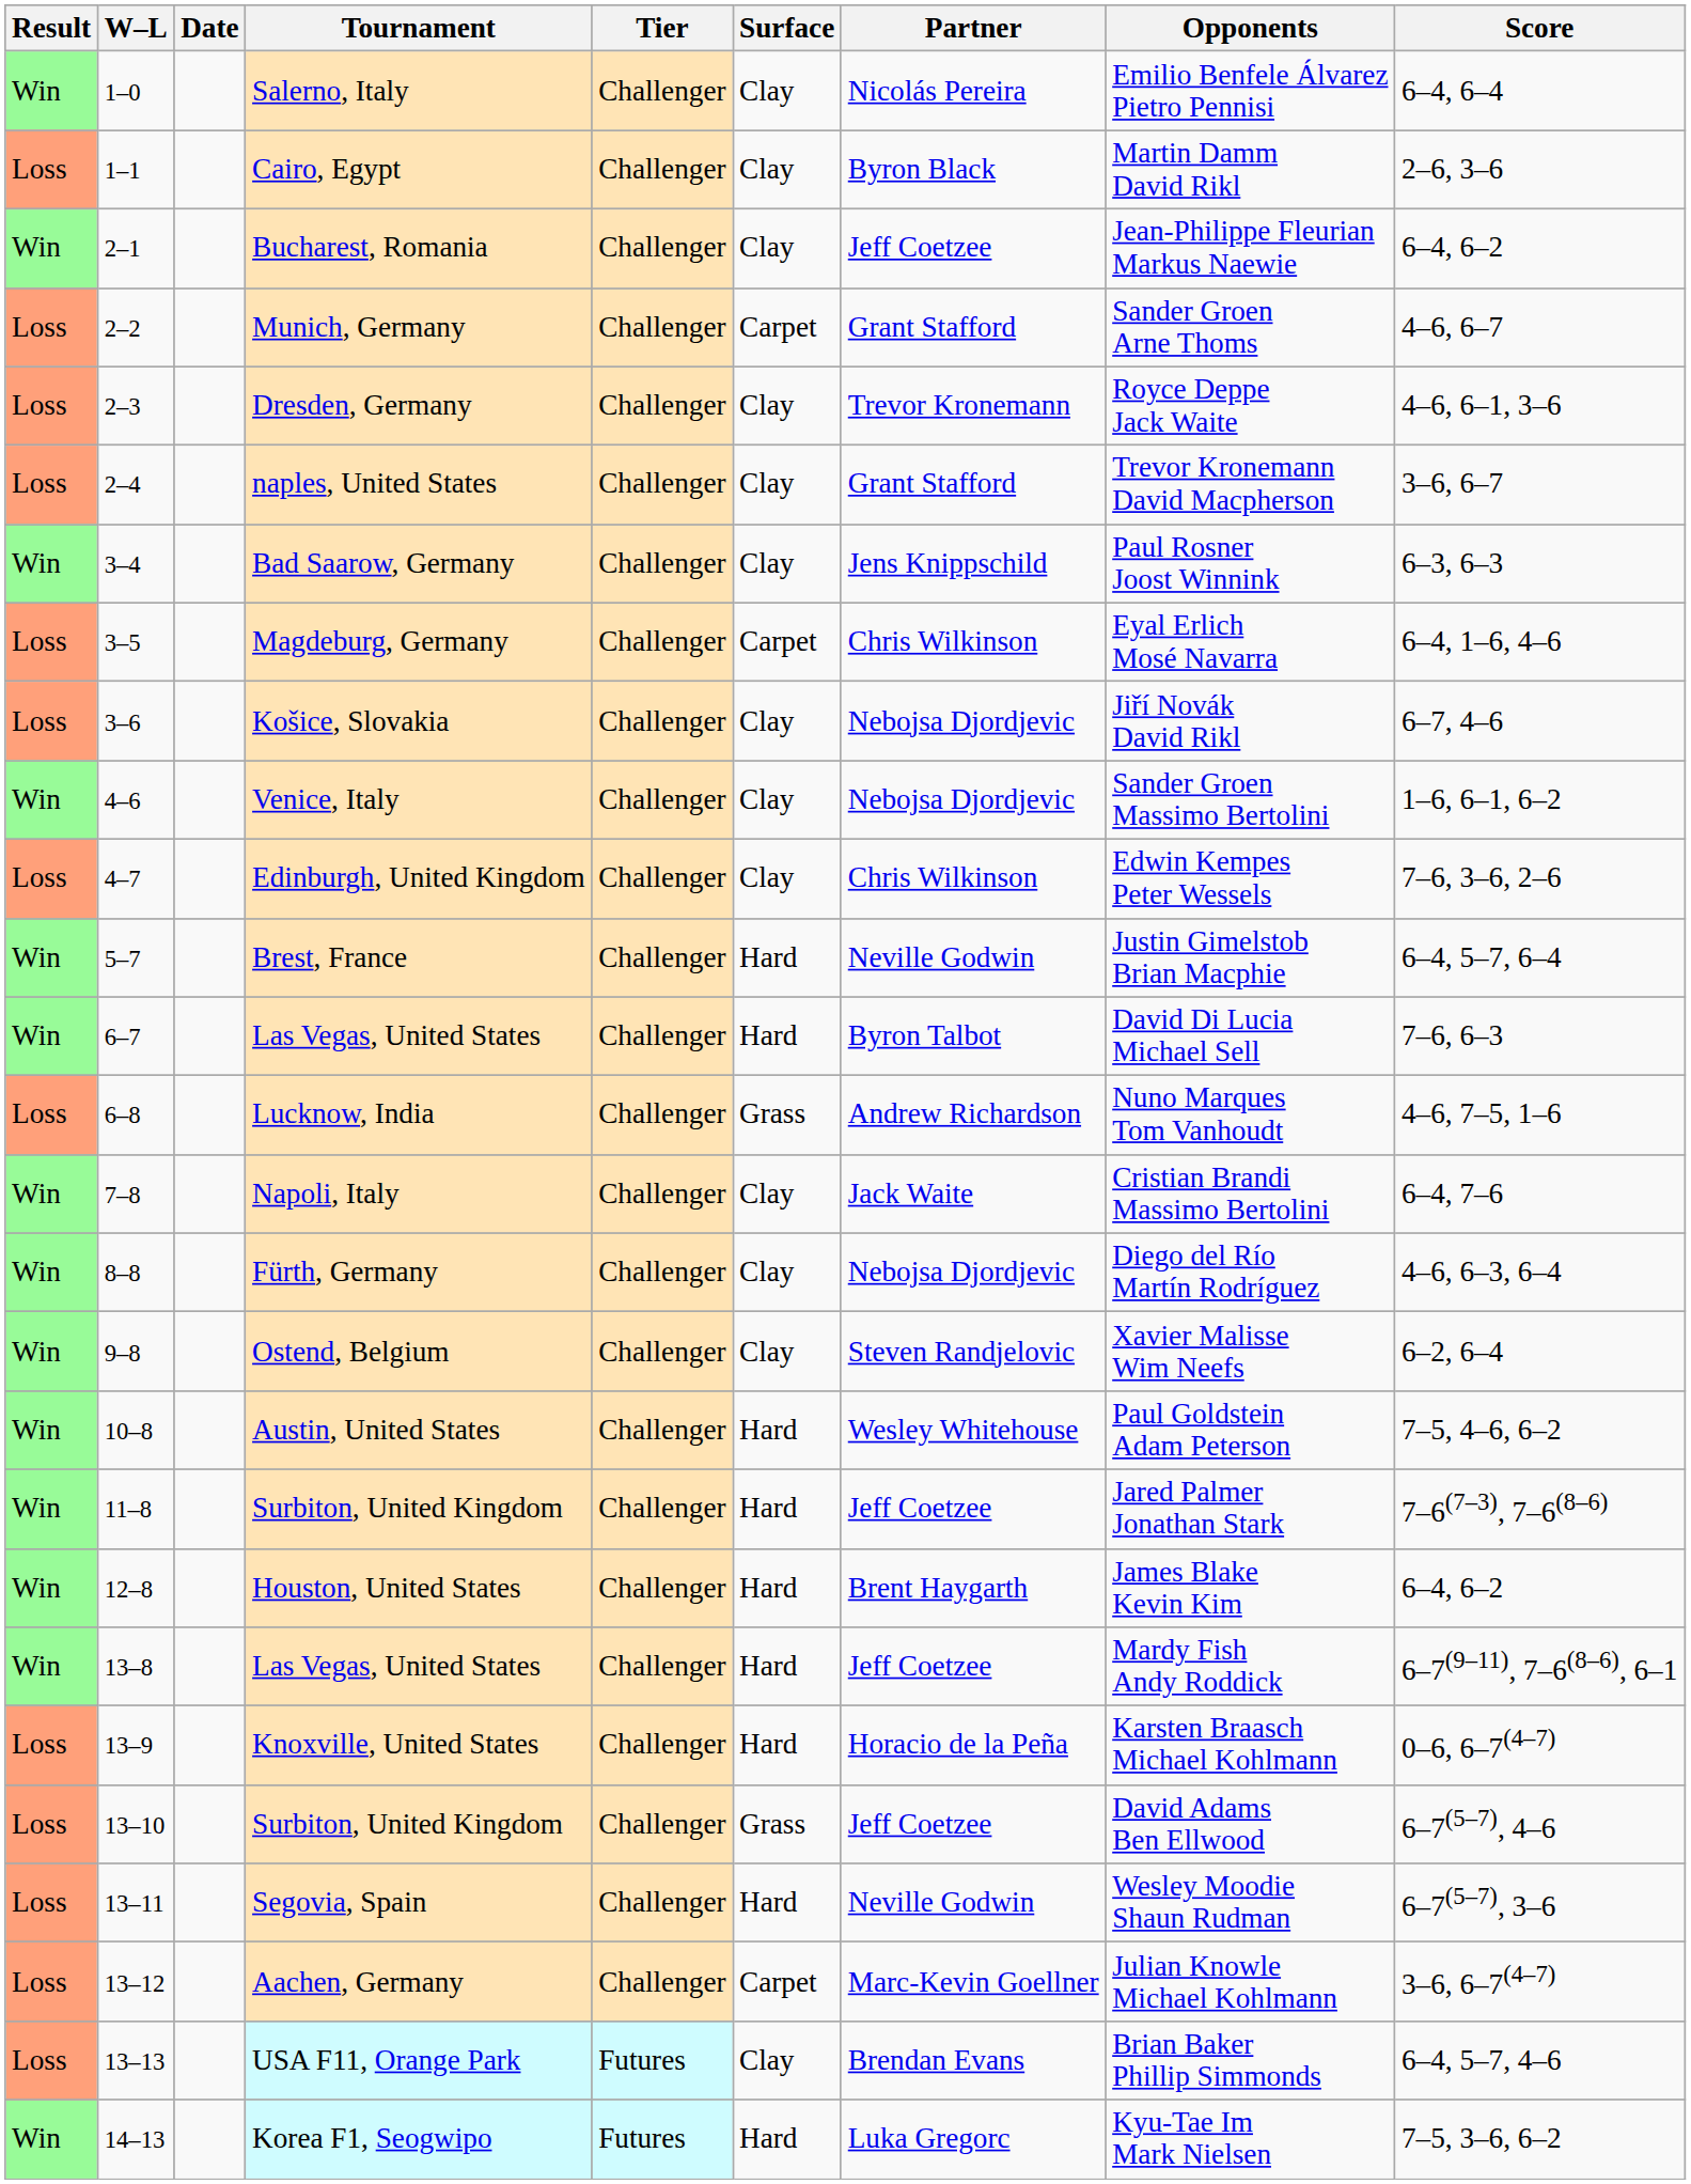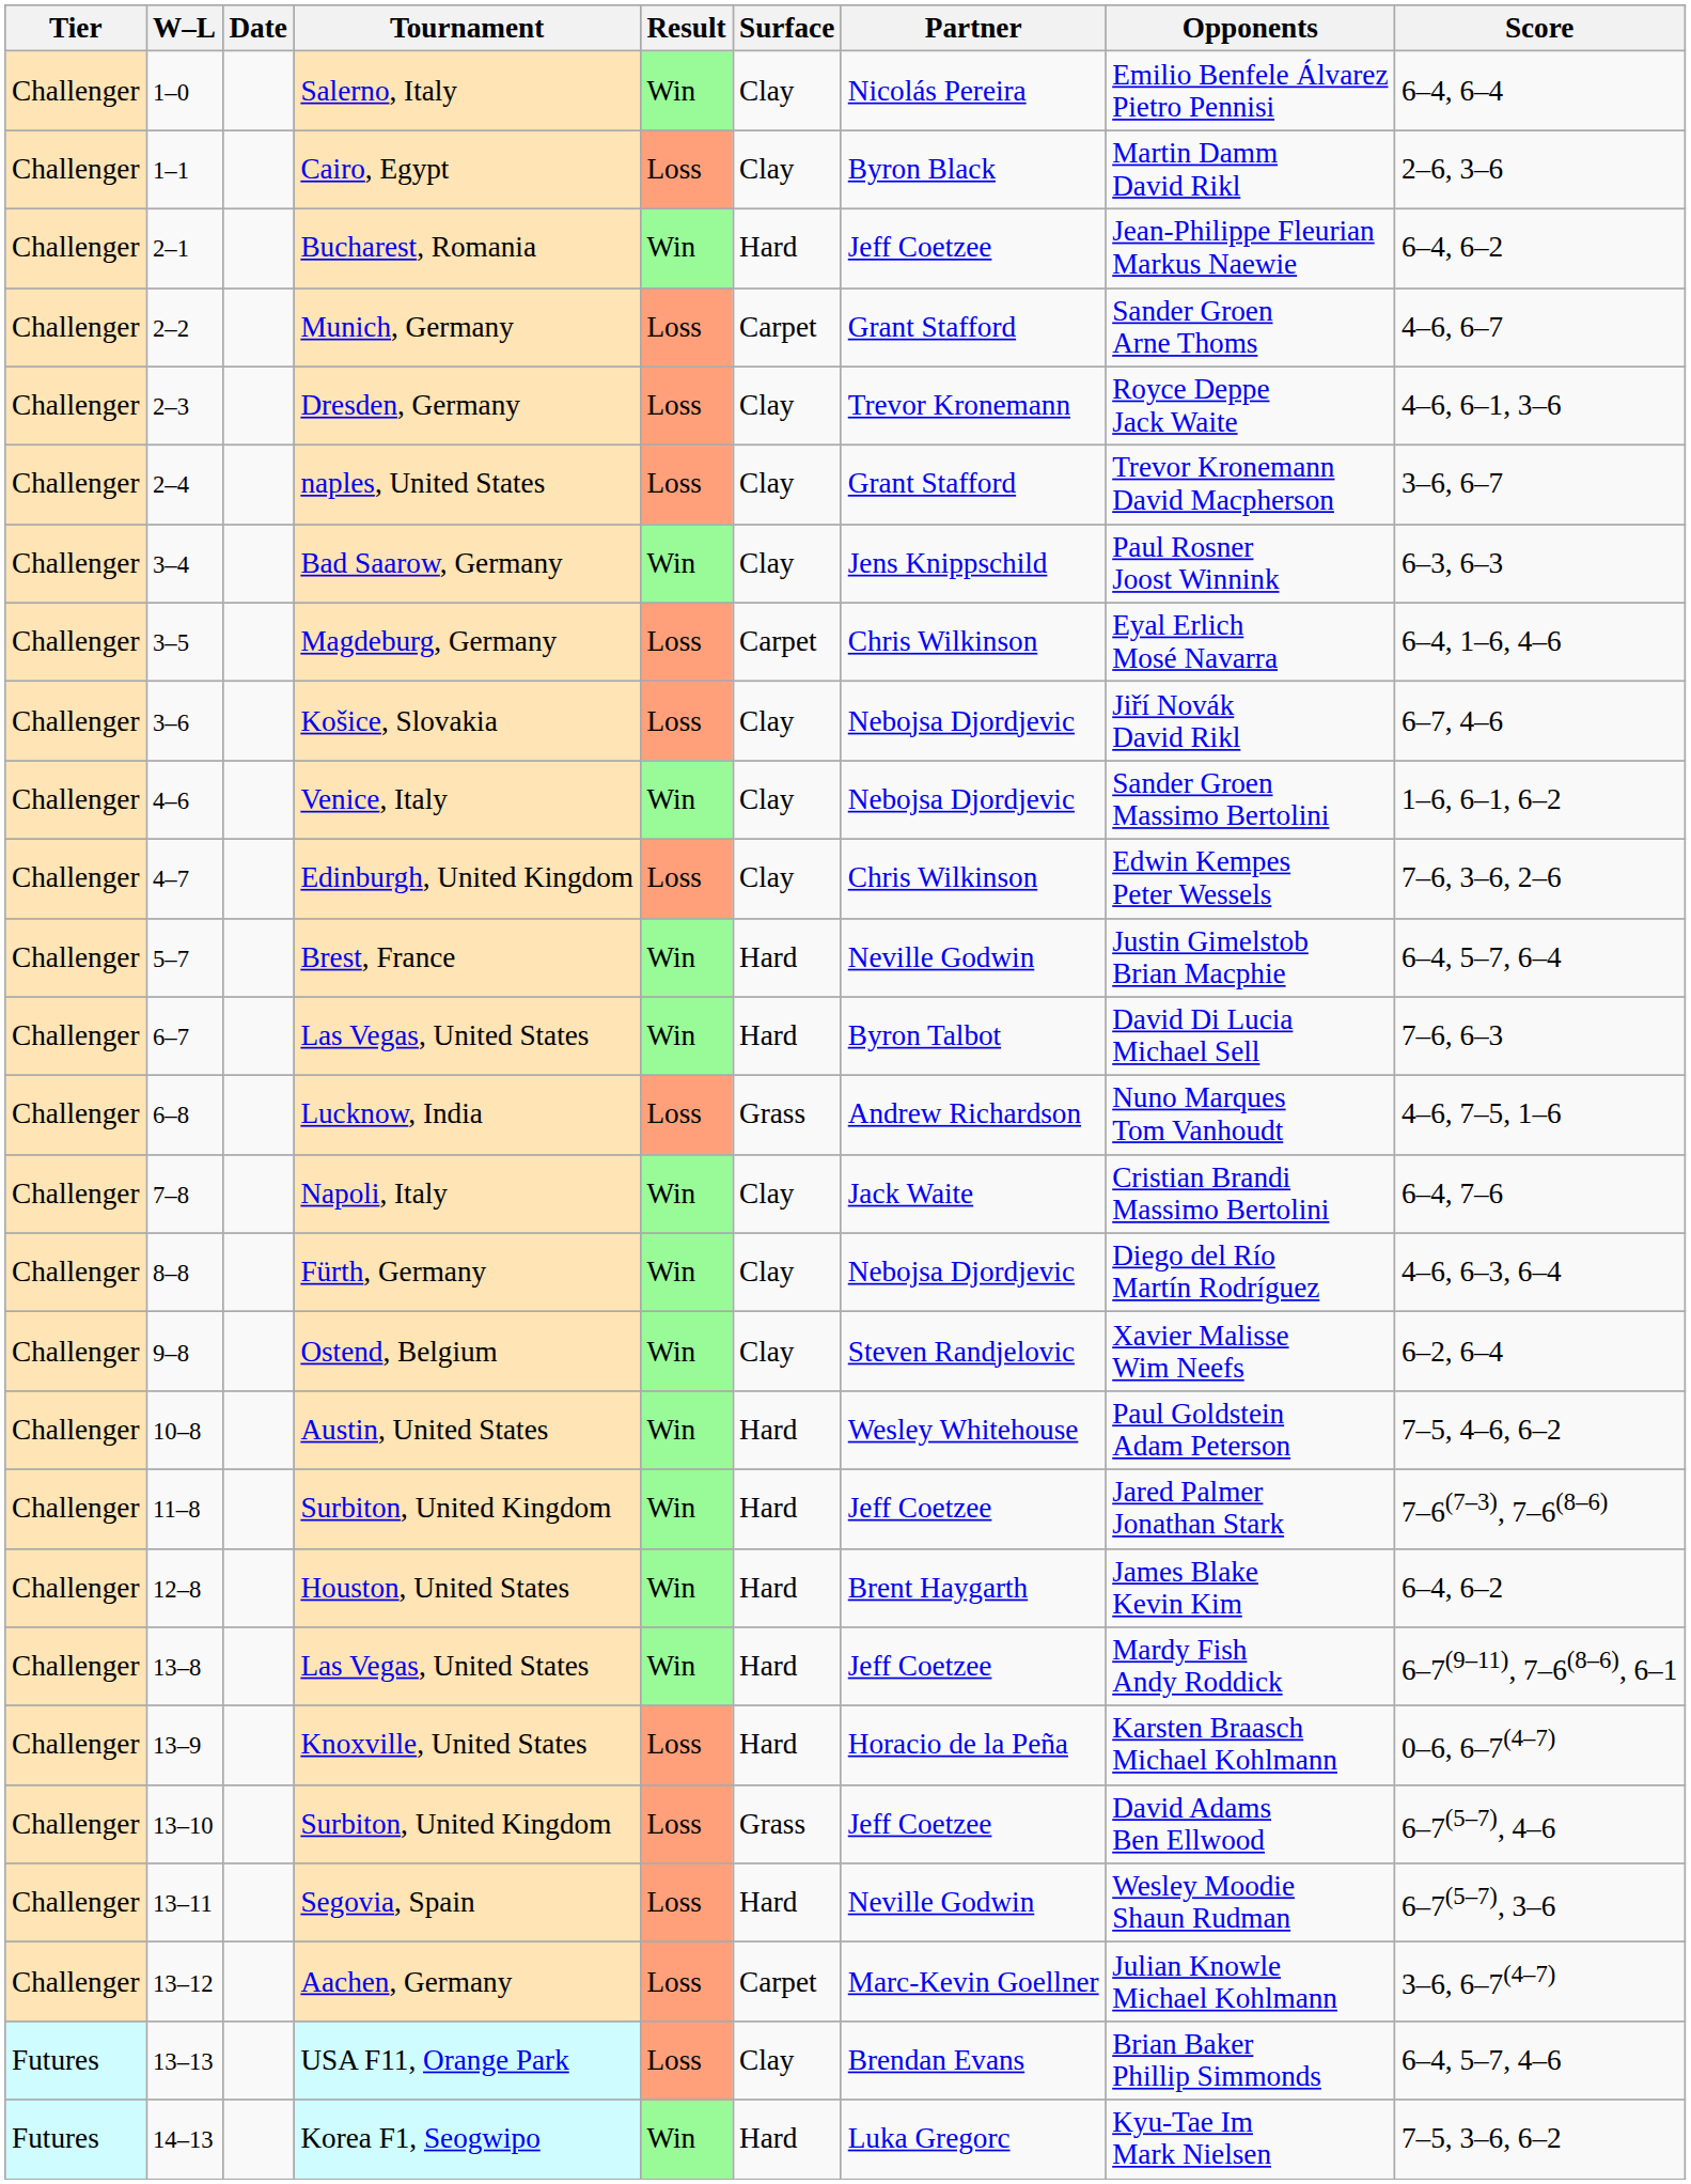columns swapped: Result <-> Tier
Bucharest, Romania | Surface: Clay -> Hard
